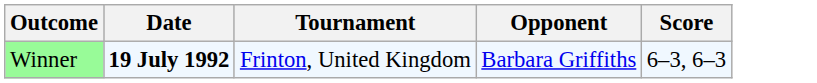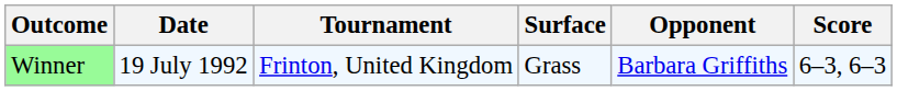+ column: Surface | Grass
Winner | Date: bold -> normal
